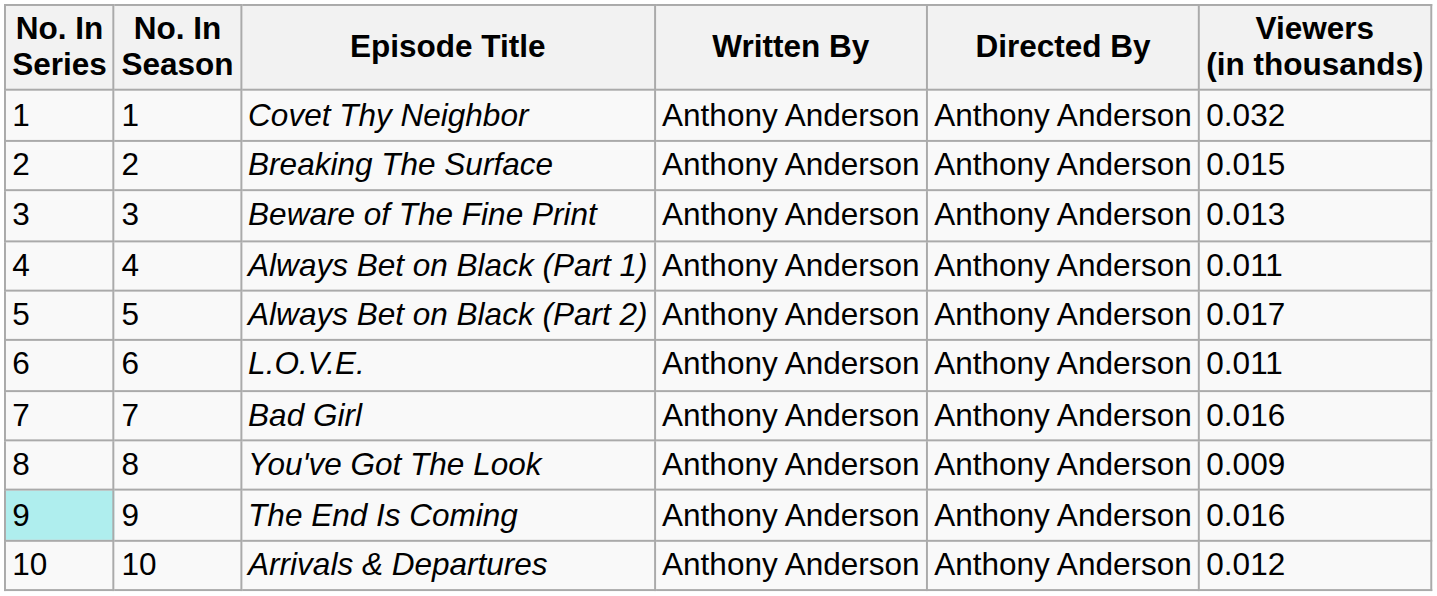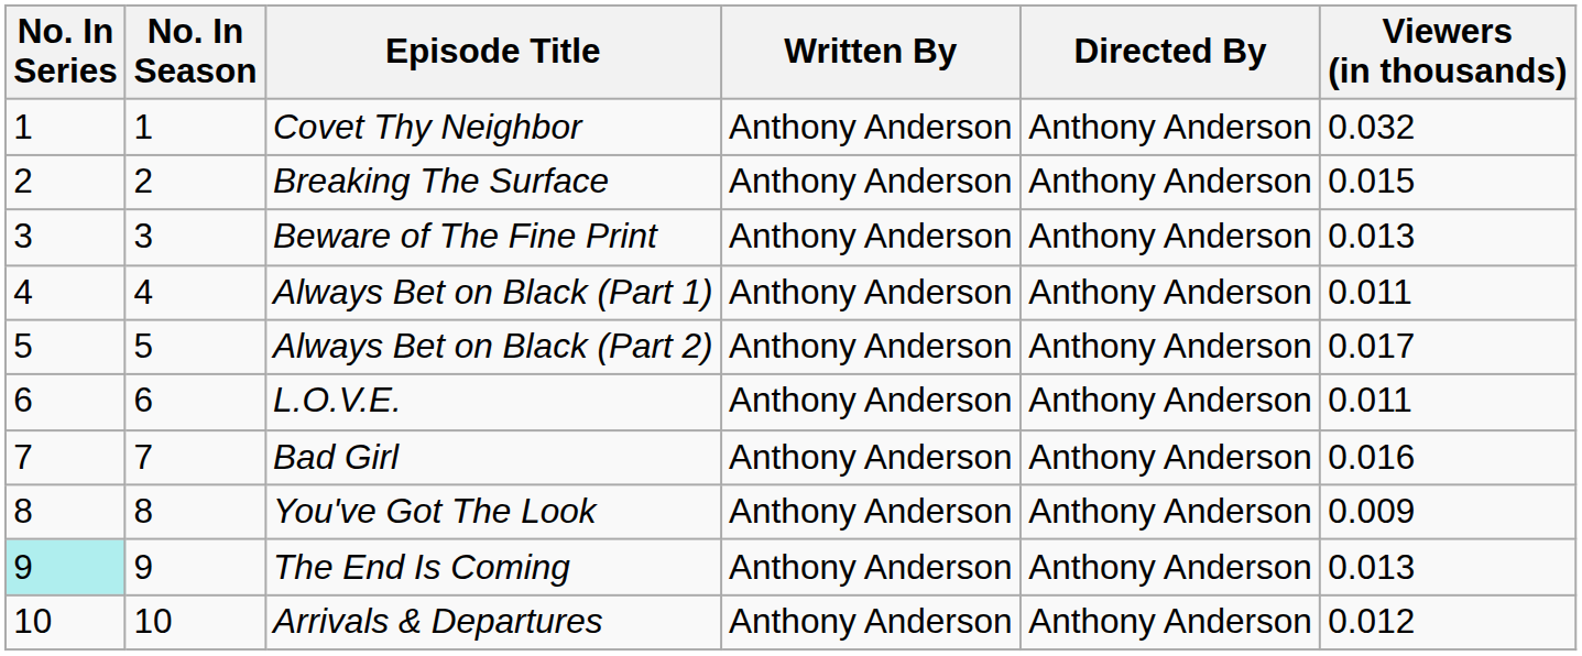The End Is Coming | Viewers (in thousands): 0.016 -> 0.013
